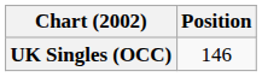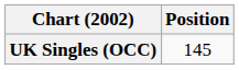UK Singles (OCC) | Position: 146 -> 145
